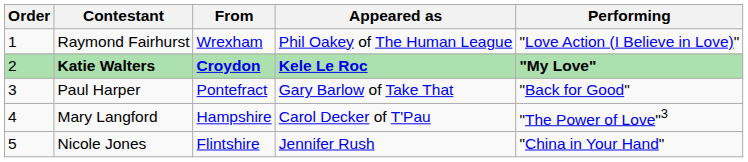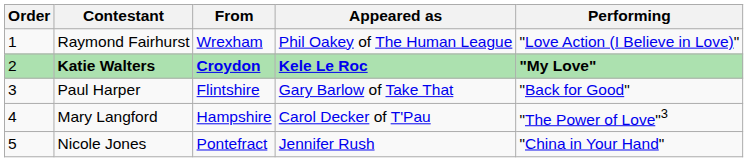Paul Harper | From: Pontefract -> Flintshire
Nicole Jones | From: Flintshire -> Pontefract
